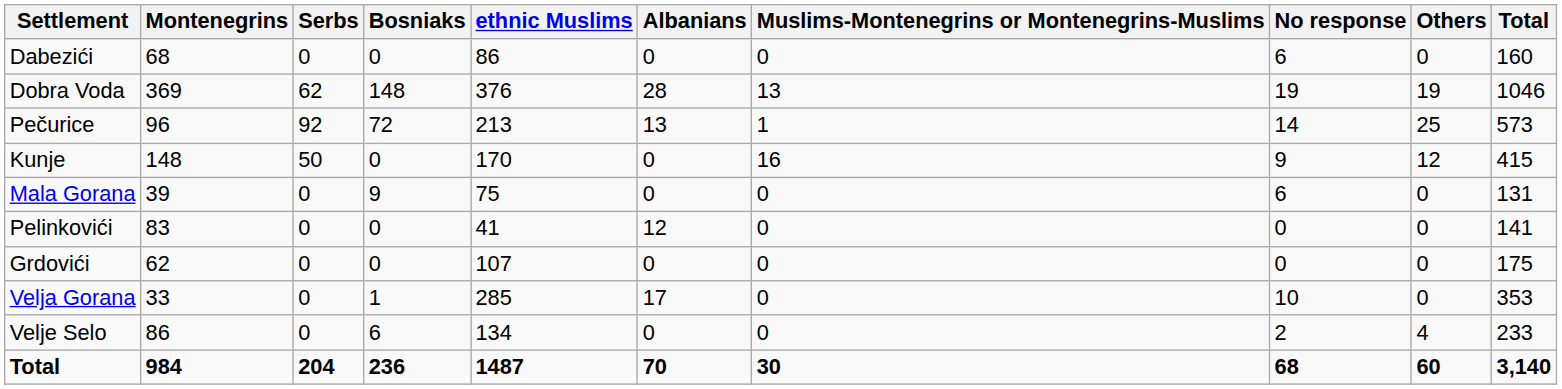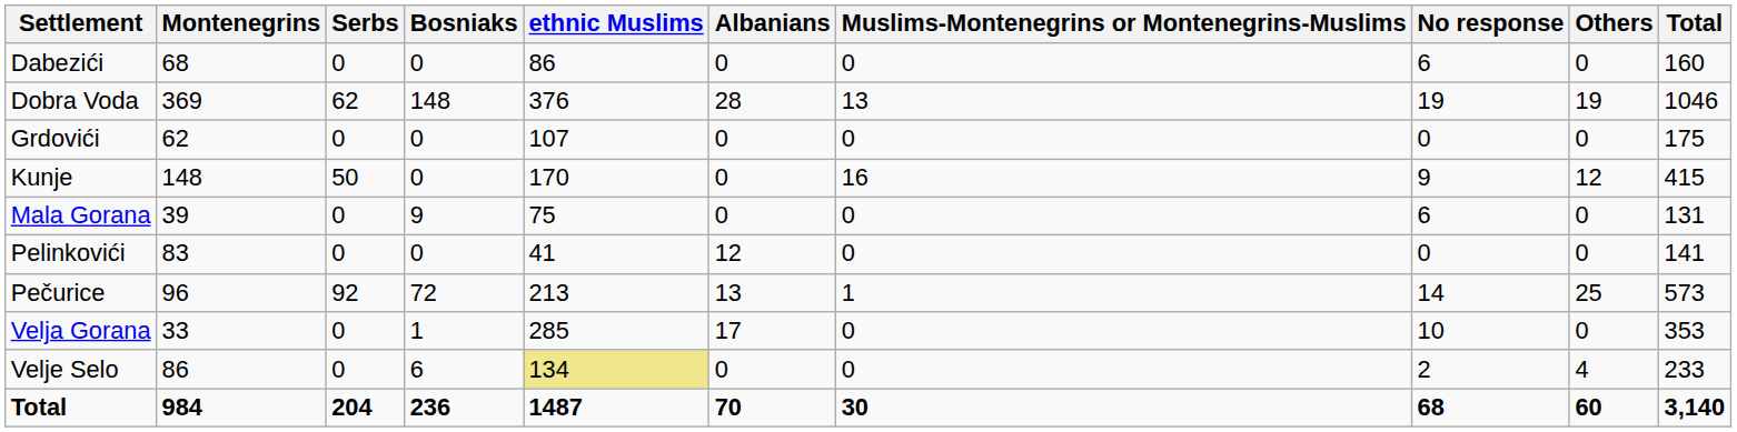rows swapped: Grdovići <-> Pečurice
Velje Selo | ethnic Muslims: no background -> khaki background
